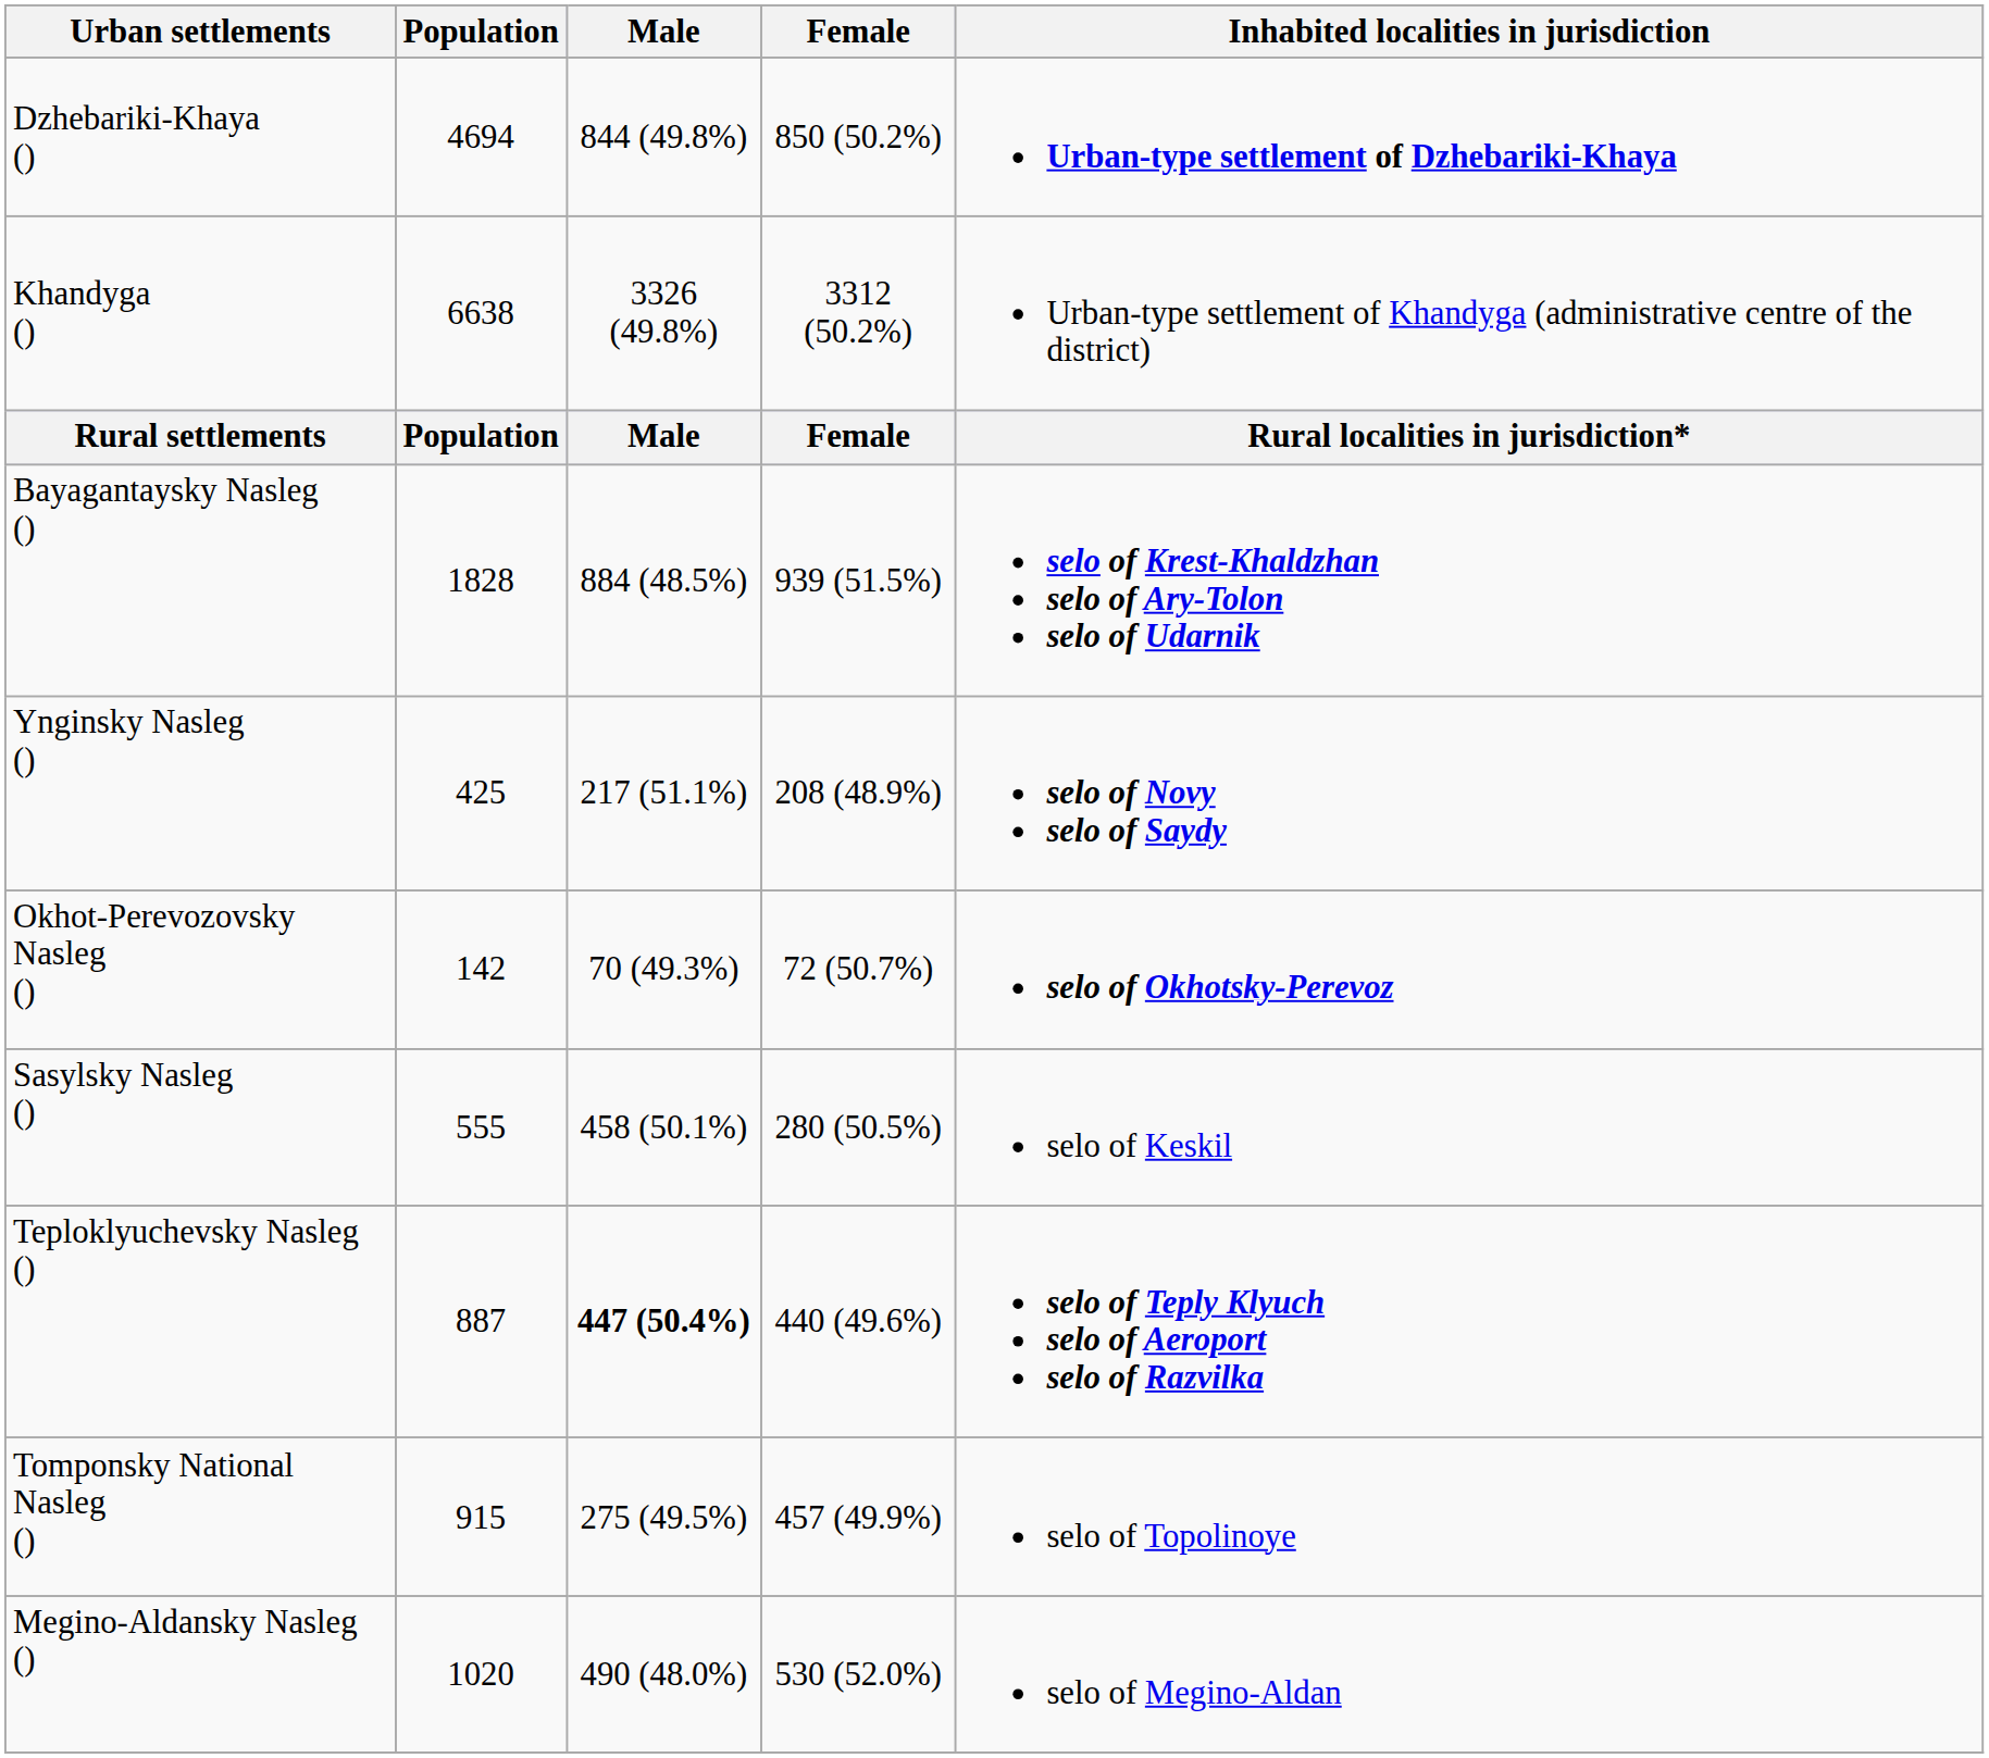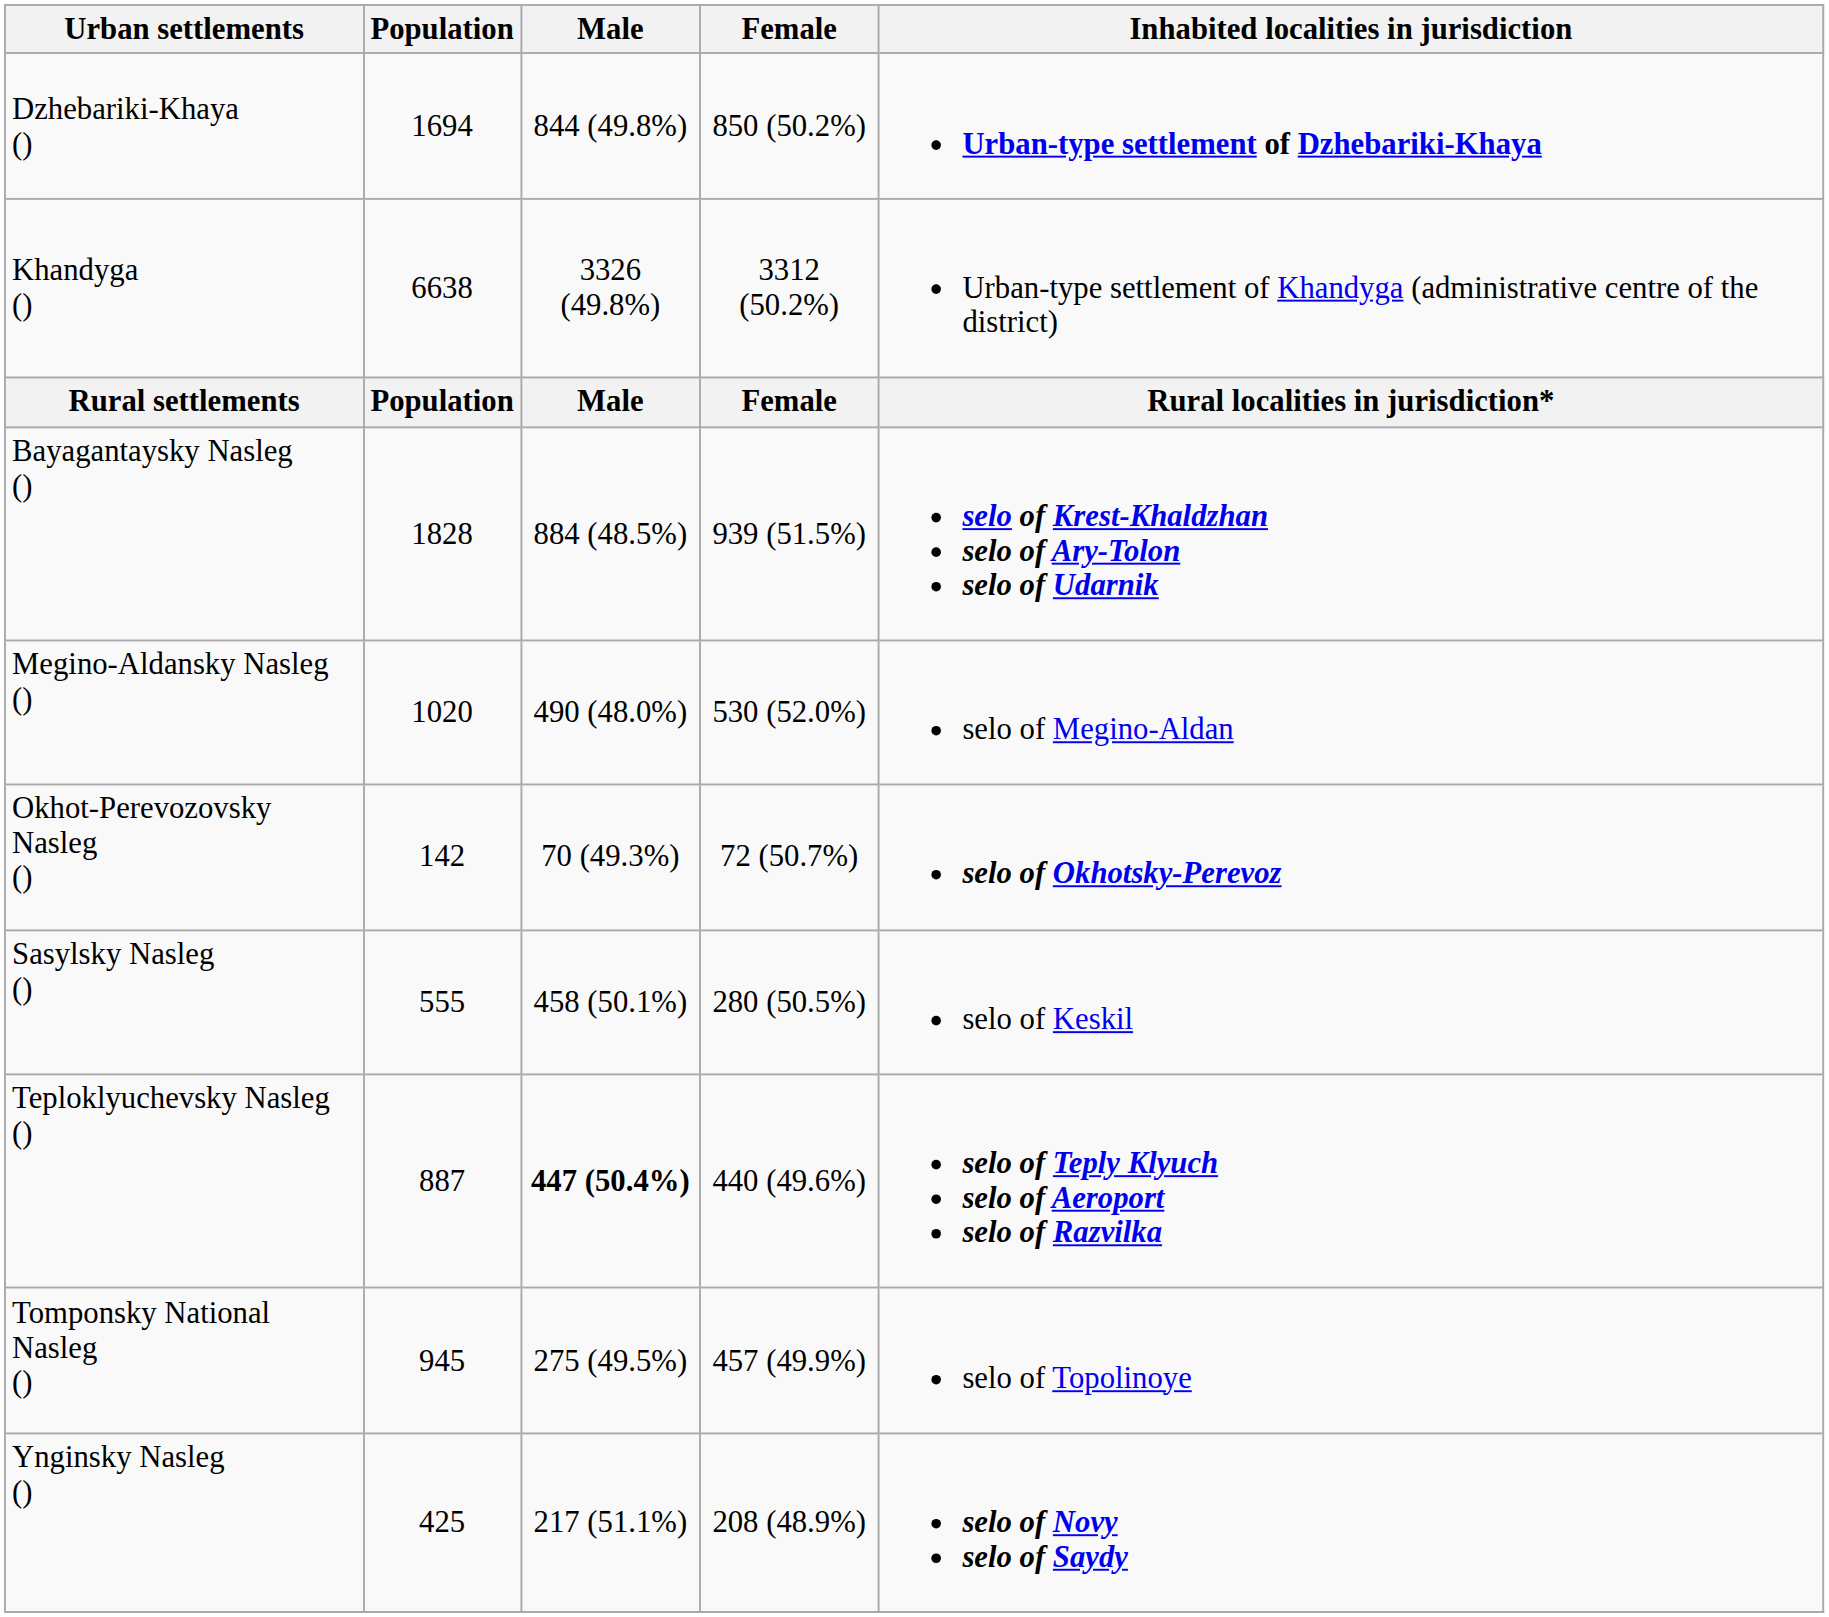Dzhebariki-Khaya () | Population: 4694 -> 1694
rows swapped: Megino-Aldansky Nasleg () <-> Ynginsky Nasleg ()
Tomponsky National Nasleg () | Population: 915 -> 945
